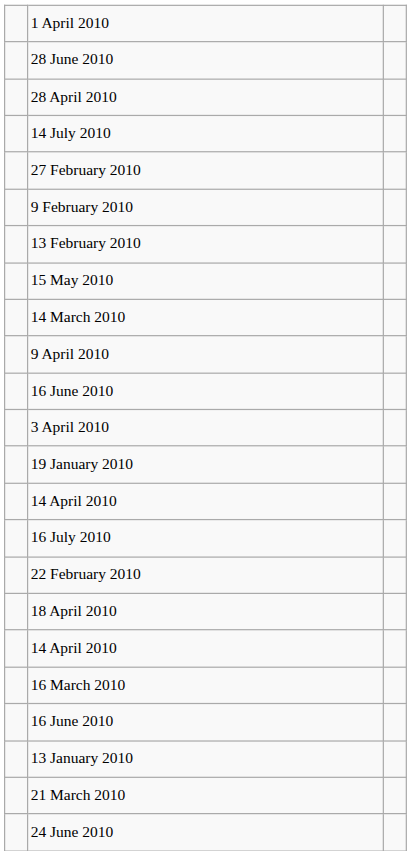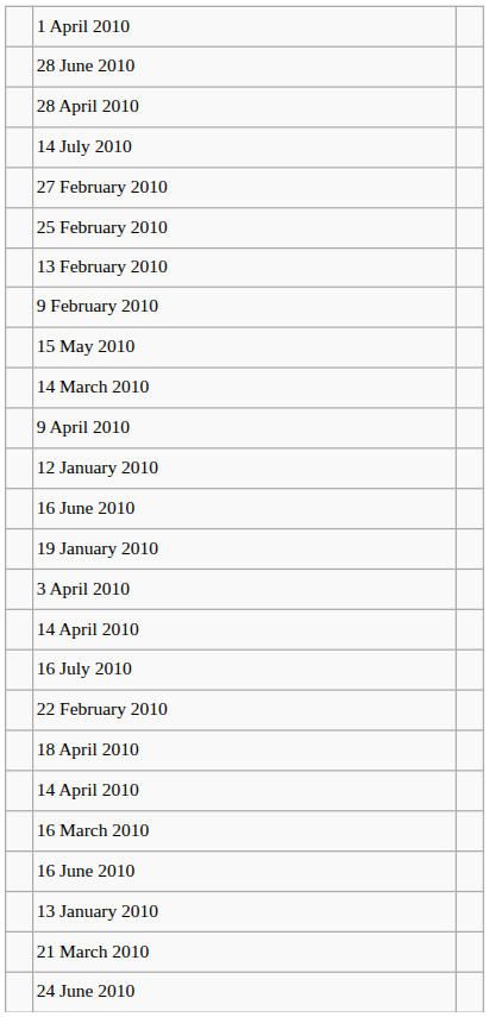+ row: 25 February 2010
rows swapped: 13 February 2010 <-> 9 February 2010
+ row: 12 January 2010
rows swapped: 3 April 2010 <-> 19 January 2010
